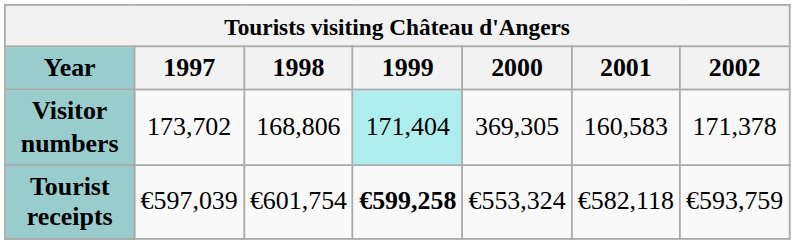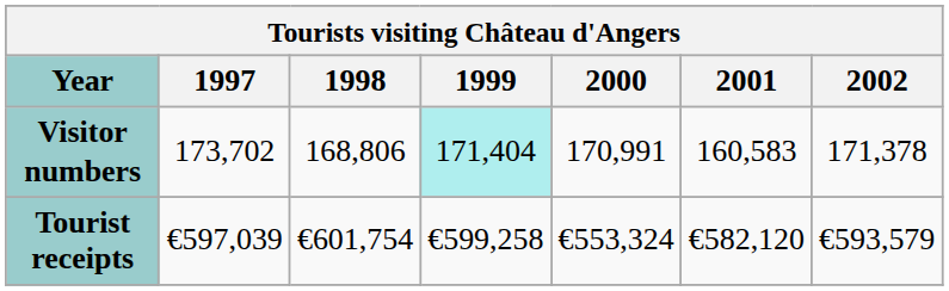Visitor numbers | 2000: 369,305 -> 170,991
Tourist receipts | 1999: bold -> normal
Tourist receipts | 2001: €582,118 -> €582,120
Tourist receipts | 2002: €593,759 -> €593,579
